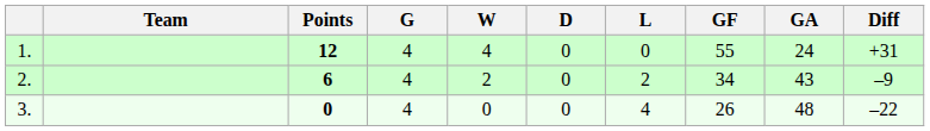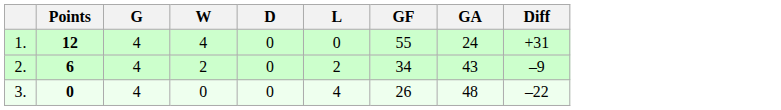- column: Team
